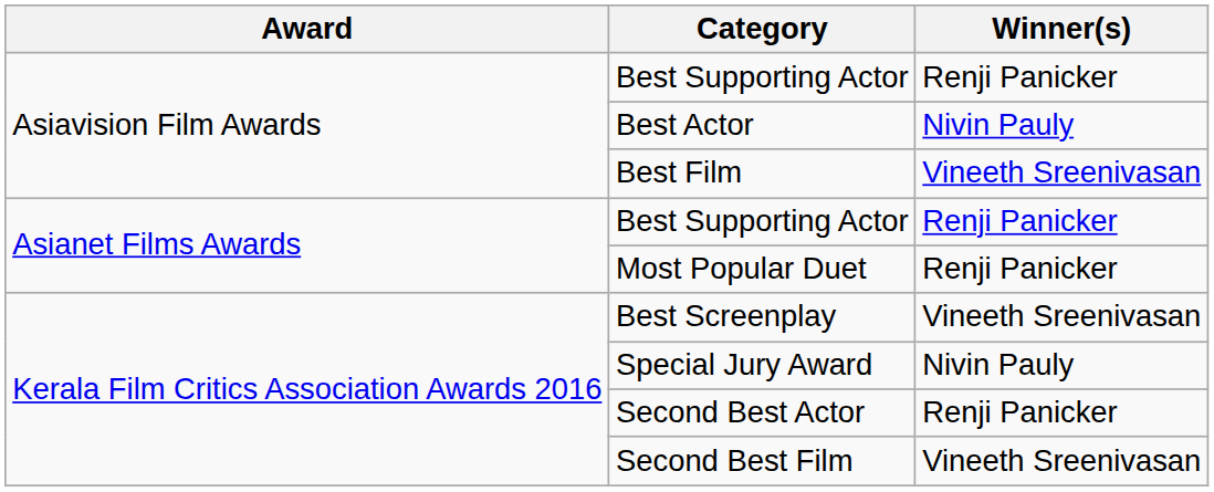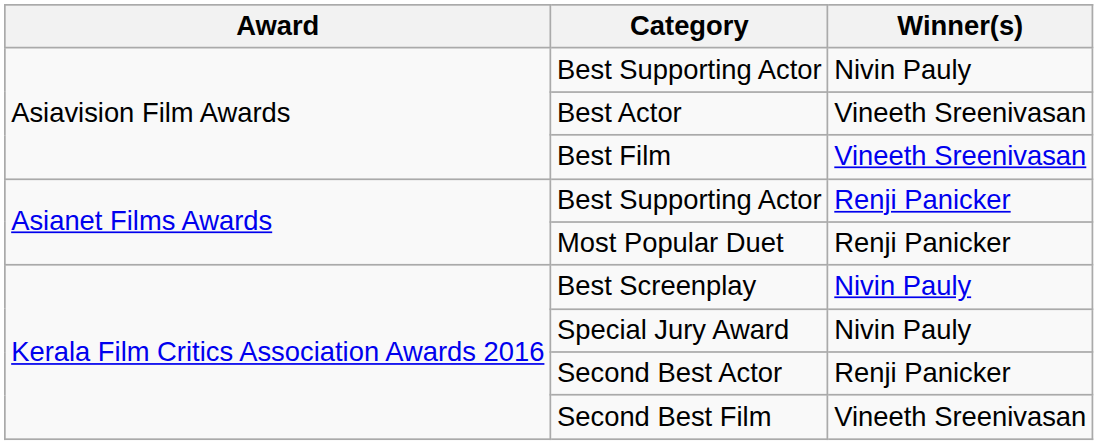Asiavision Film Awards / Best Supporting Actor | Winner(s): Renji Panicker -> Nivin Pauly
Best Actor | Winner(s): Nivin Pauly -> Vineeth Sreenivasan
Best Screenplay | Winner(s): Vineeth Sreenivasan -> Nivin Pauly
